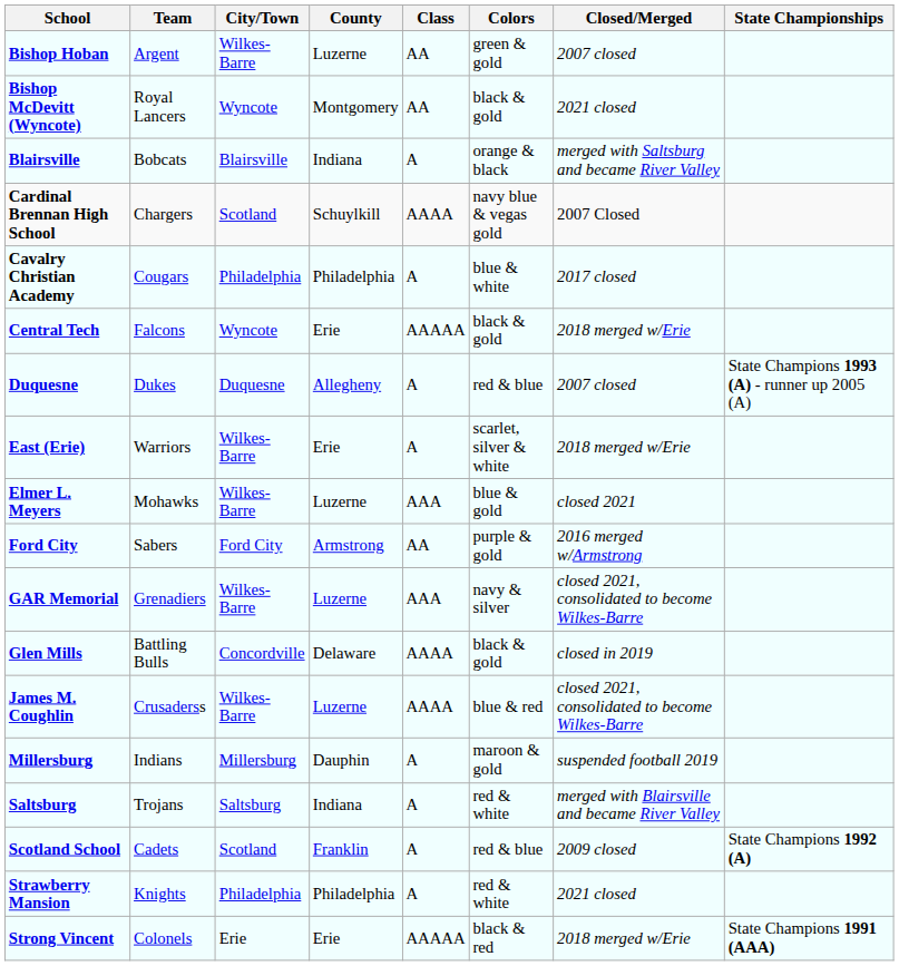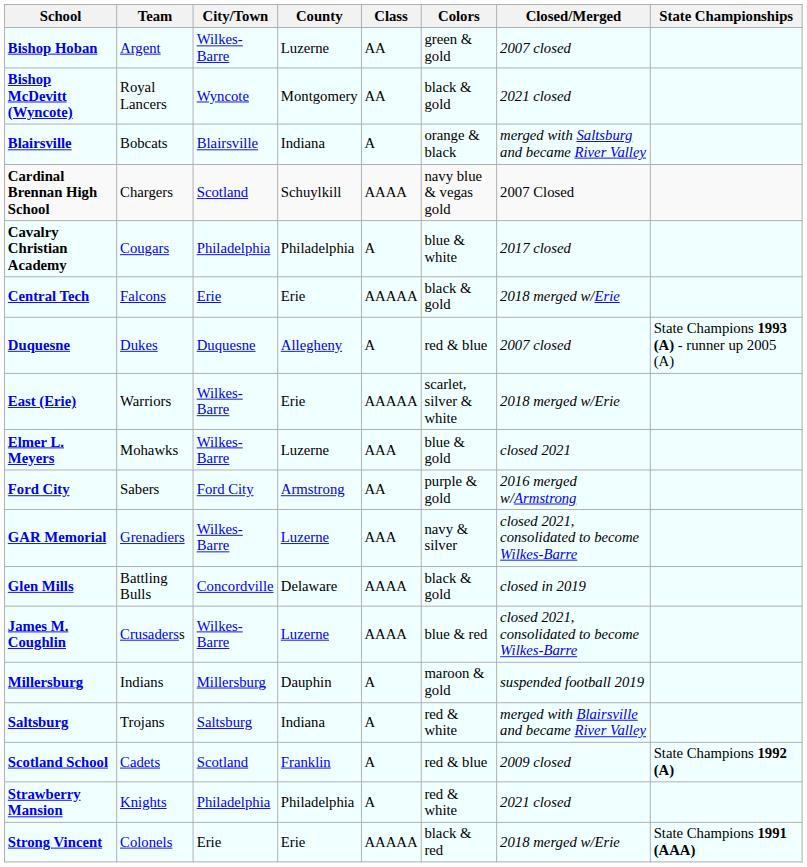Central Tech | City/Town: Wyncote -> Erie
East (Erie) | Class: A -> AAAAA
